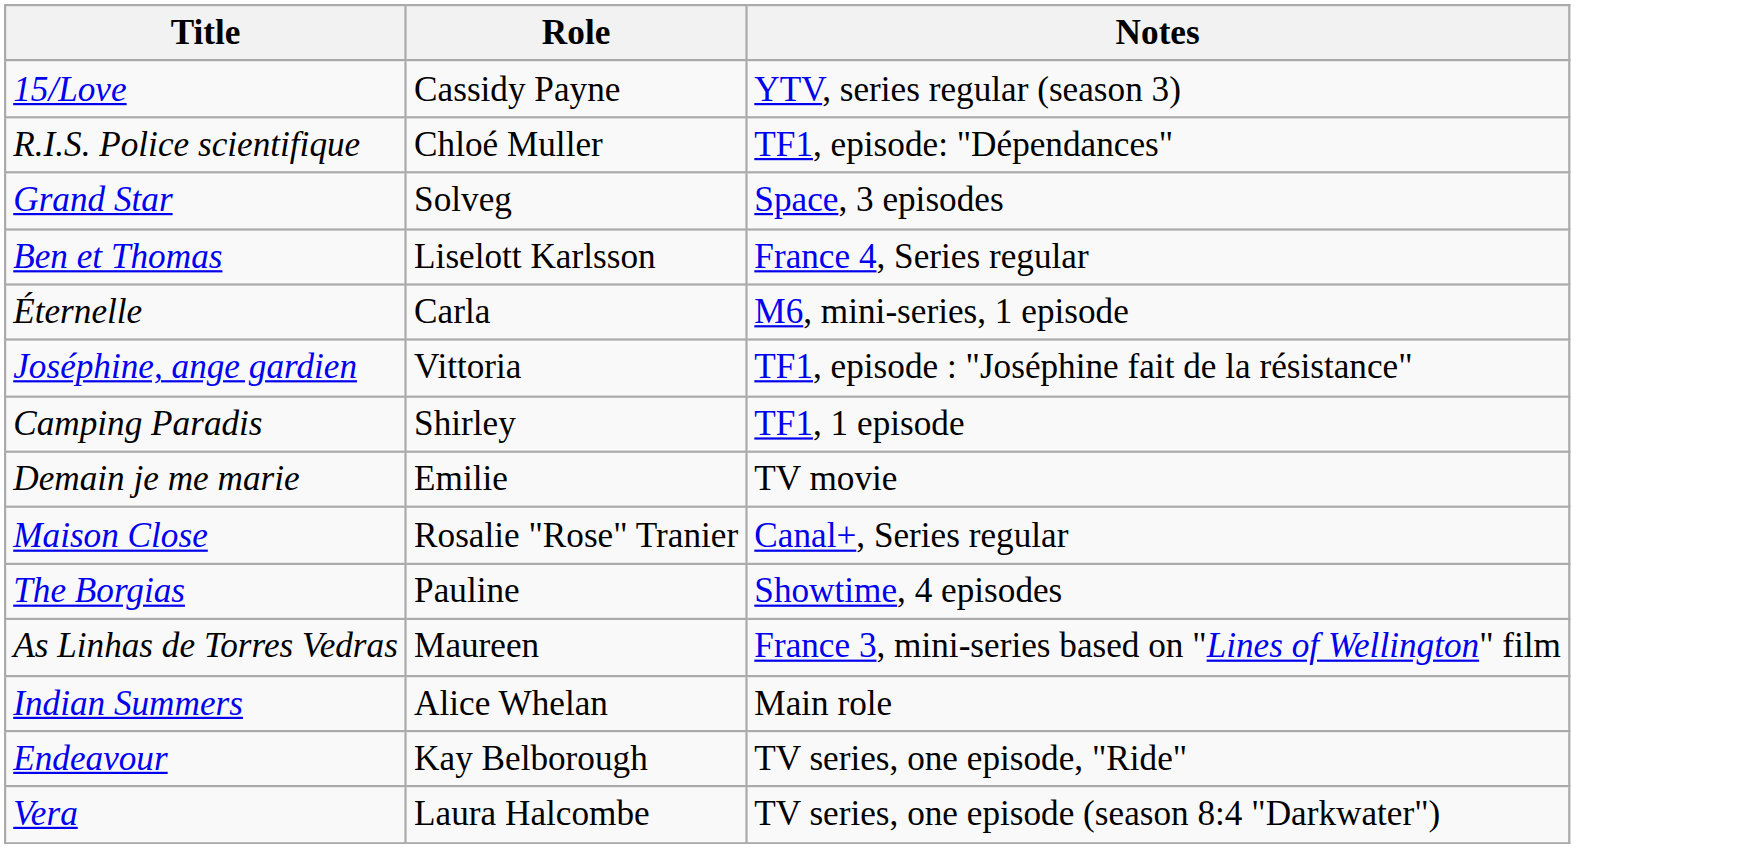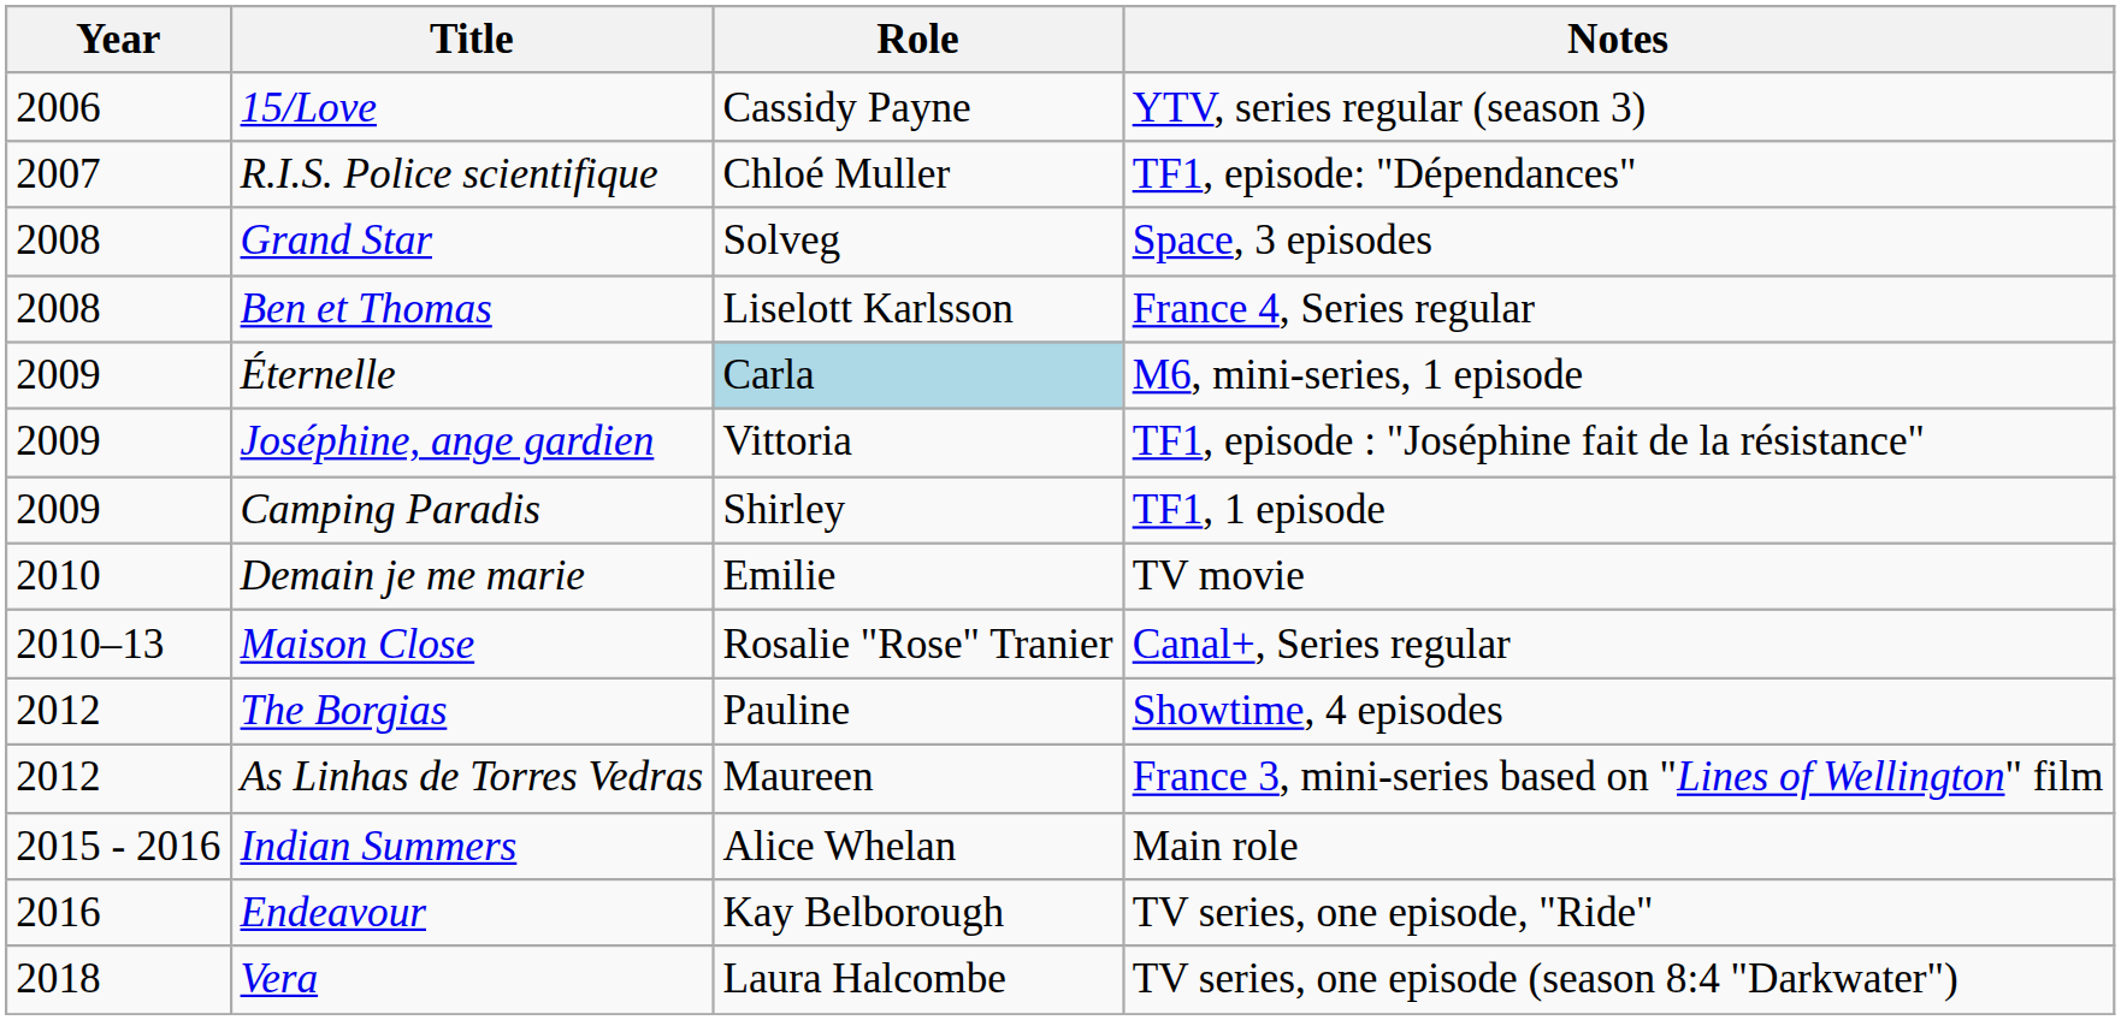+ column: Year | 2006 | 2007 | 2008 | 2008 | 2009 | 2009 | 2009 | 2010 | 2010–13 | 2012 | 2012 | 2015 - 2016 | 2016 | 2018
Éternelle | Role: no background -> lightblue background
